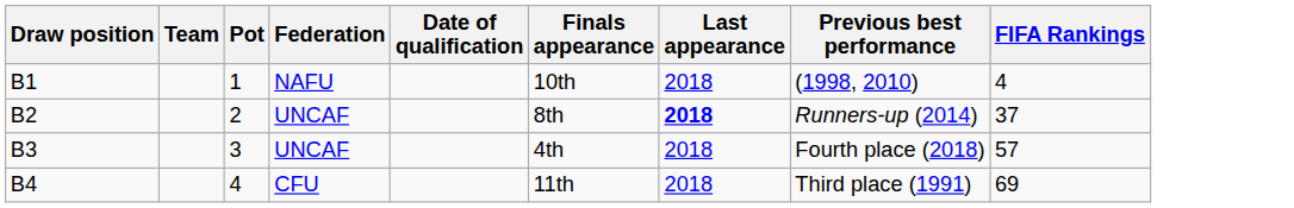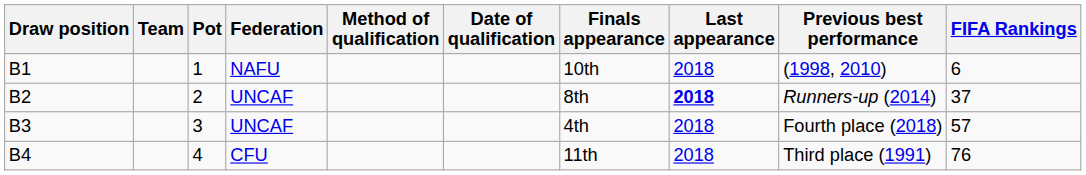+ column: Method of qualification
B1 | FIFA Rankings: 4 -> 6
B4 | FIFA Rankings: 69 -> 76
